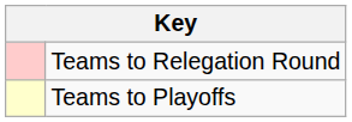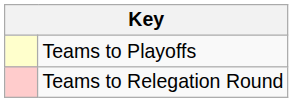rows swapped: Teams to Playoffs <-> Teams to Relegation Round
